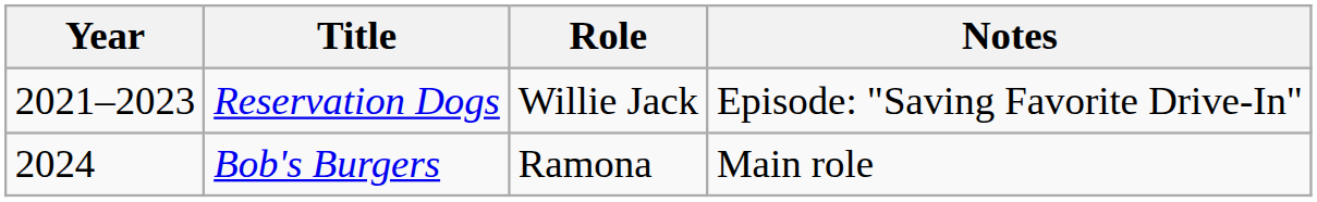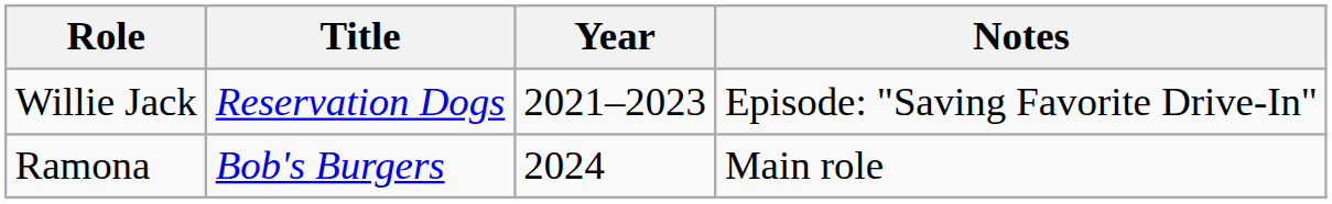columns swapped: Year <-> Role
